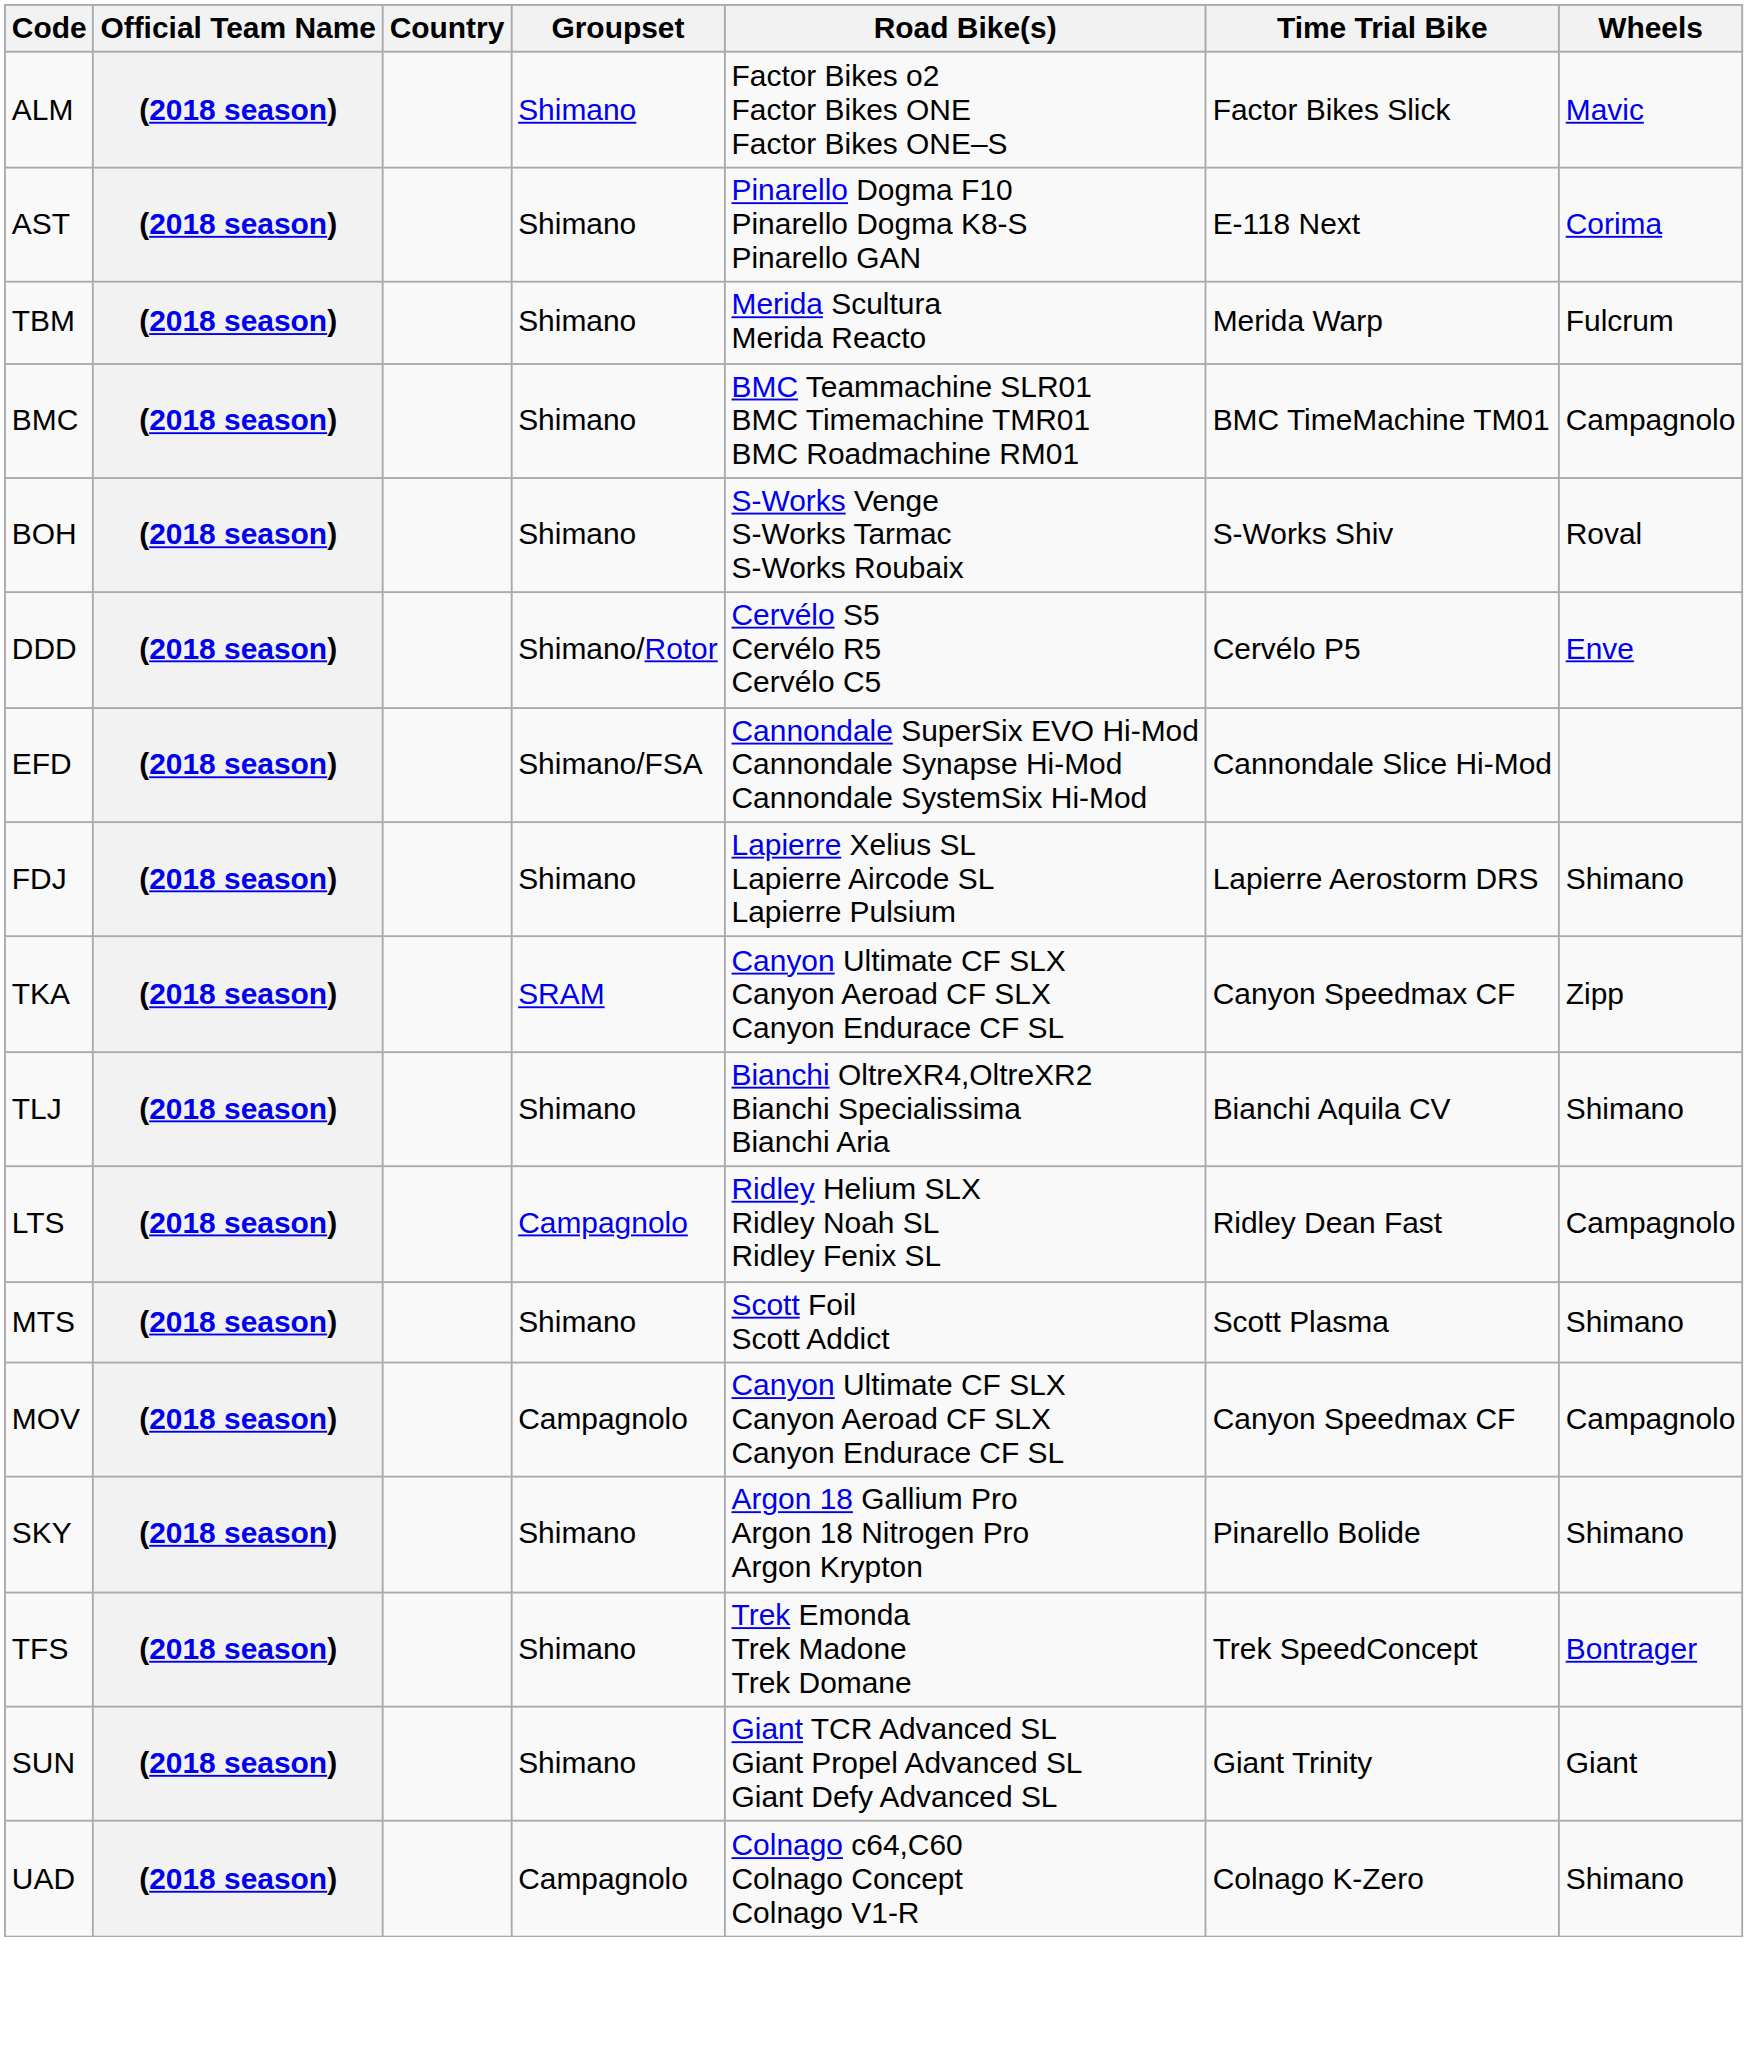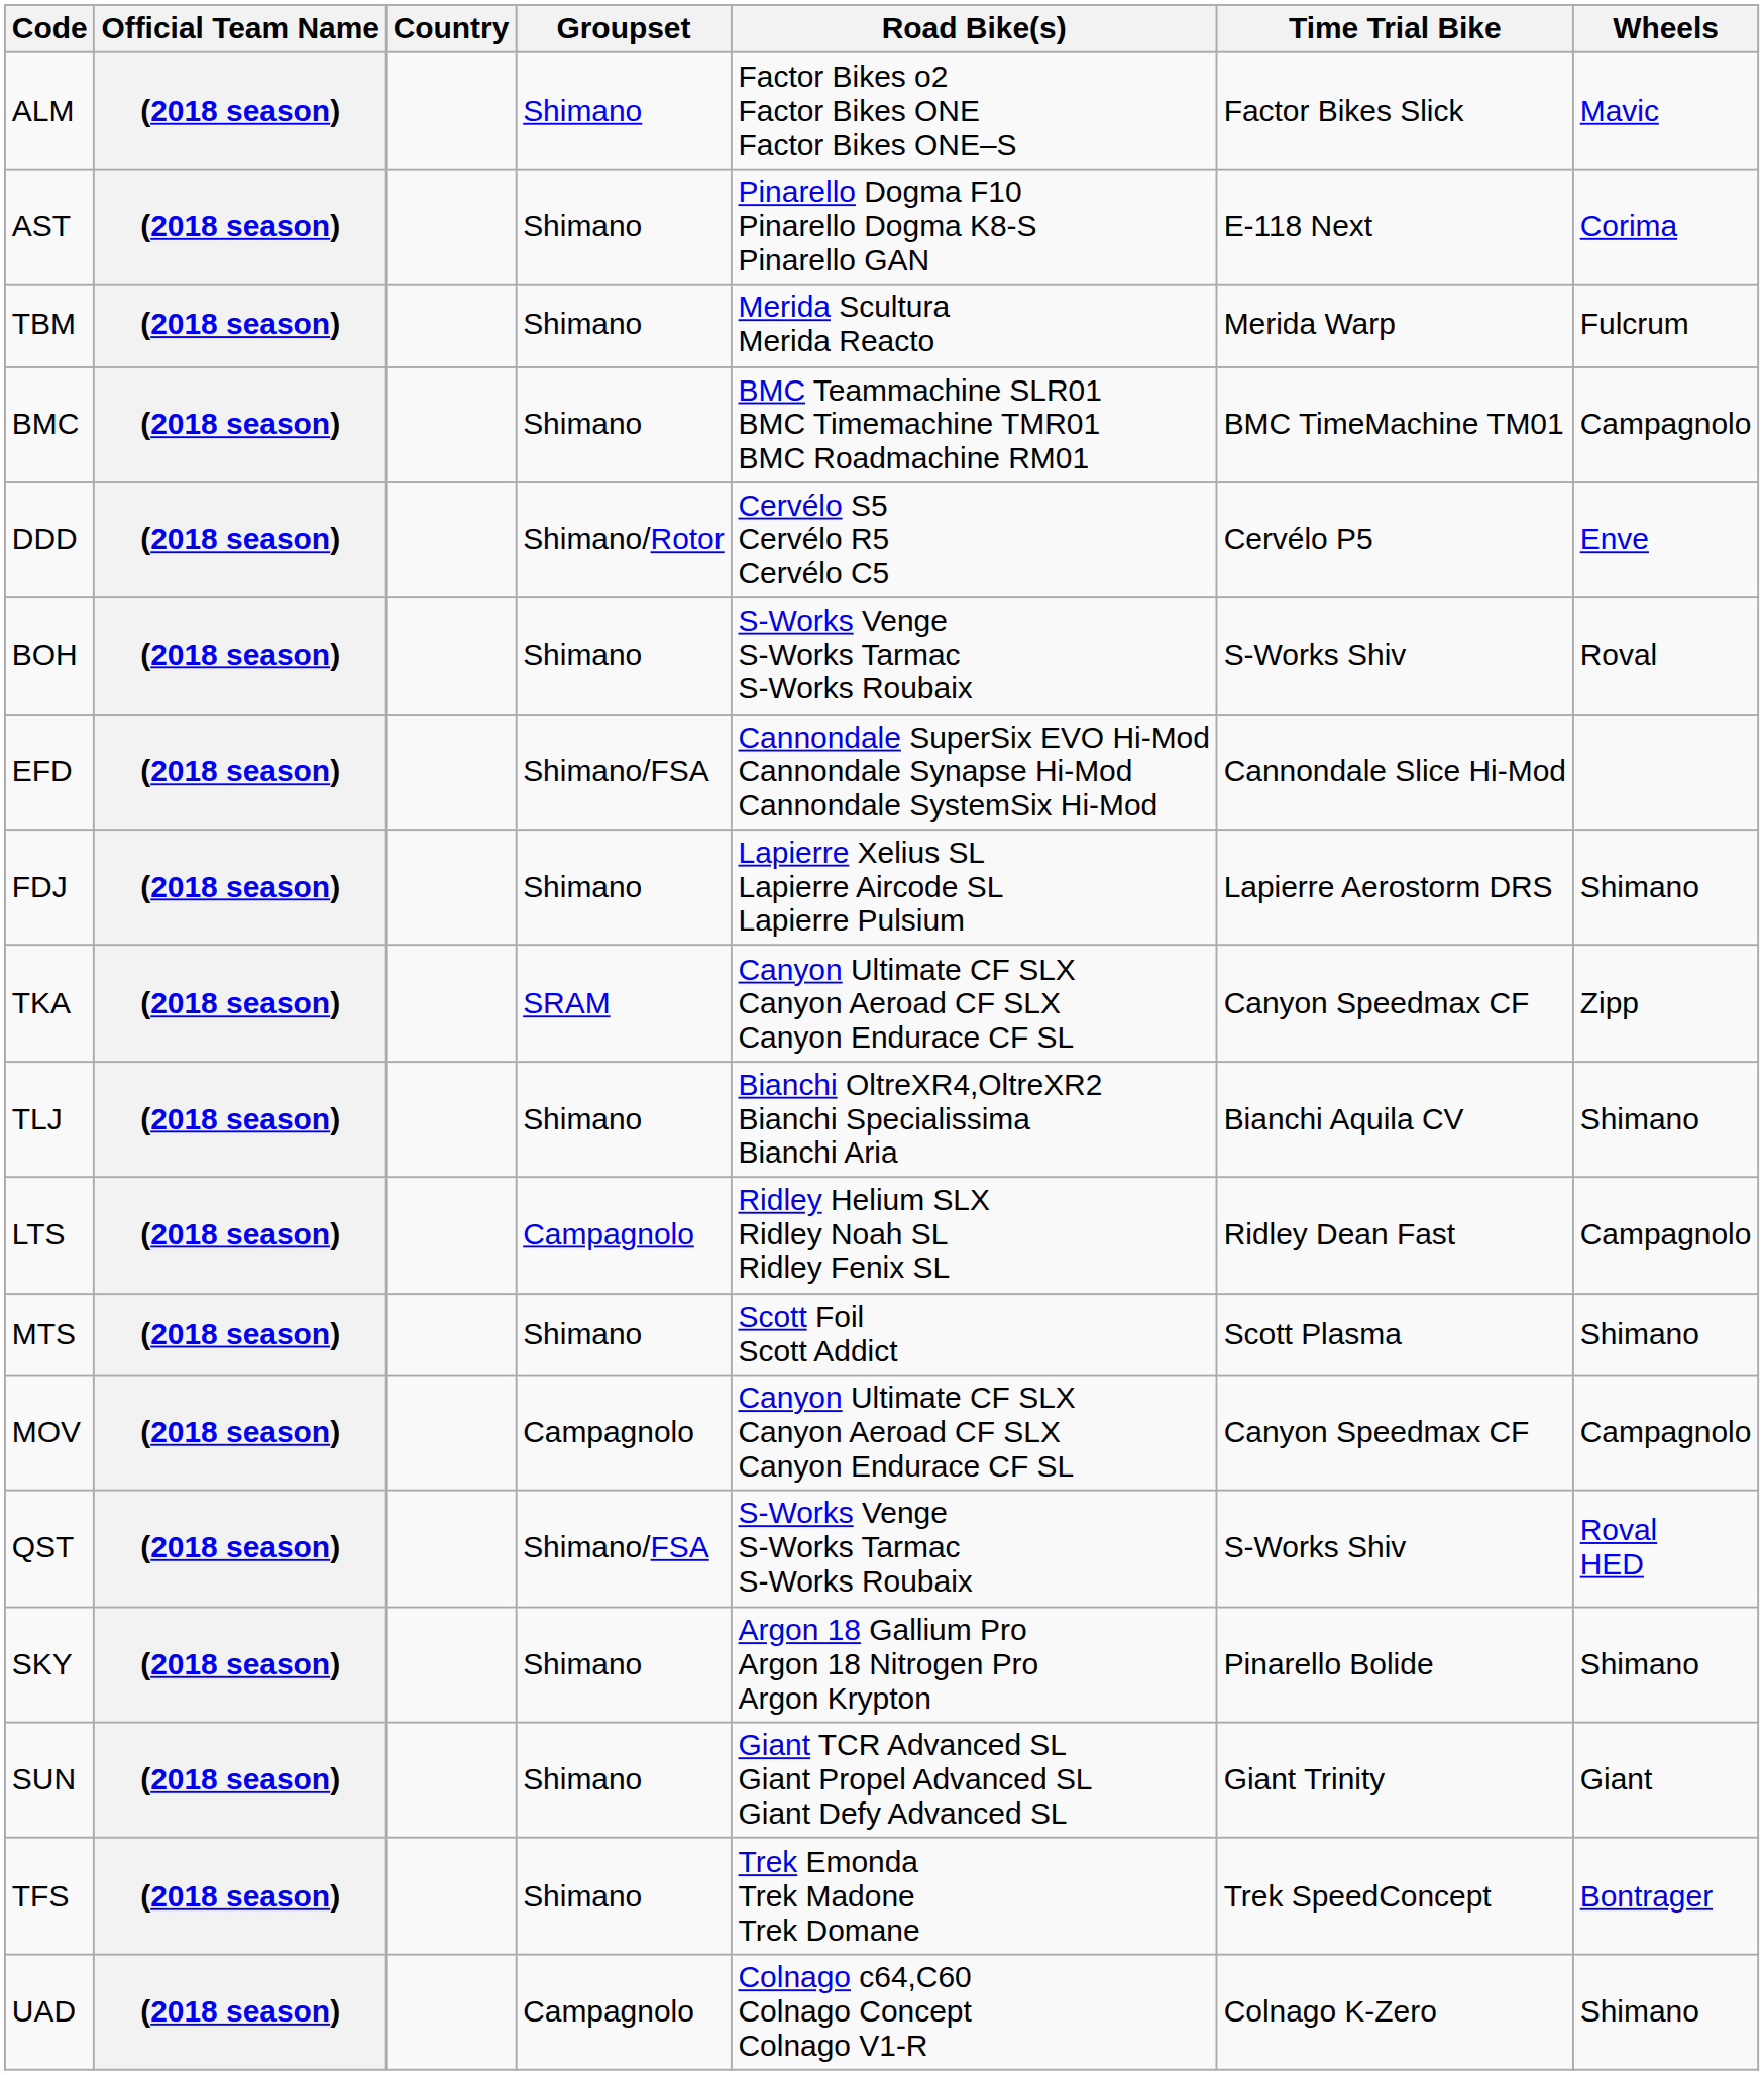rows swapped: BOH <-> DDD
+ row: QST | (2018 season) | Shimano/FSA | S-Works Venge S-Works Tarmac S-Works Roubaix | S-Works Shiv | Roval HED
rows swapped: SUN <-> TFS
